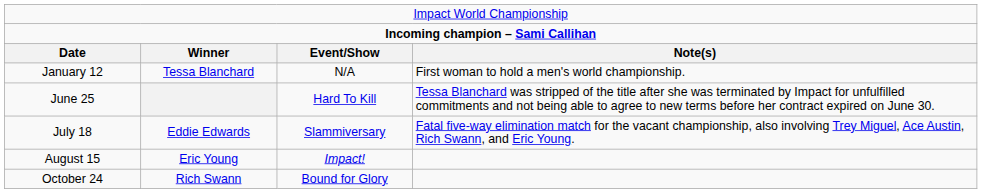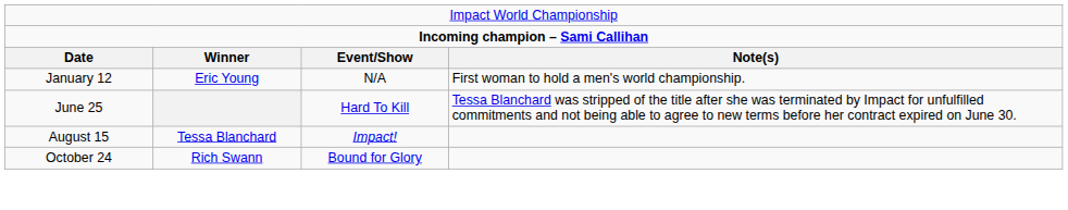January 12 | column 2: Tessa Blanchard -> Eric Young
- row: July 18 | Eddie Edwards | Slammiversary | Fatal five-way elimination match for the vacant championship, also involving Trey Miguel, Ace Austin, Rich Swann, and Eric Young.
August 15 | column 2: Eric Young -> Tessa Blanchard
